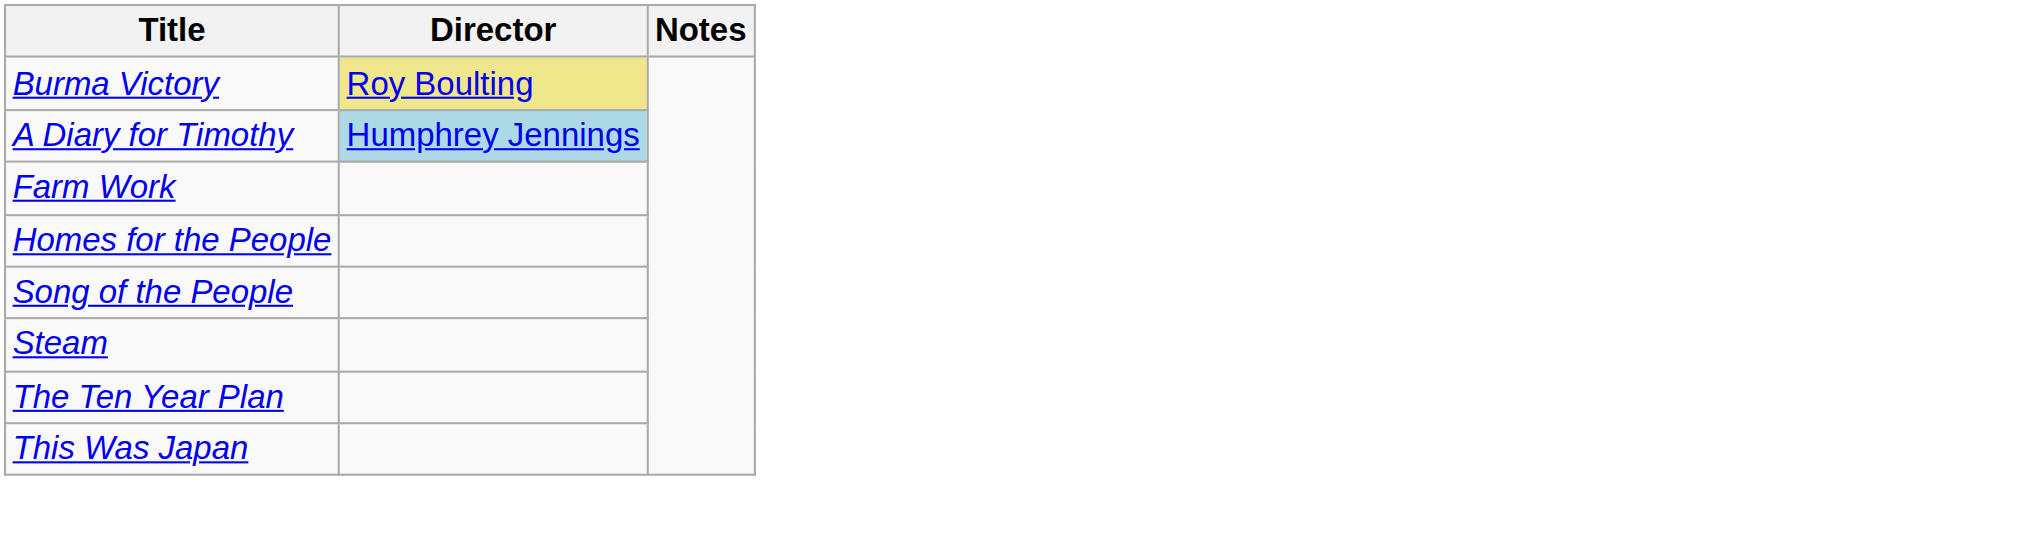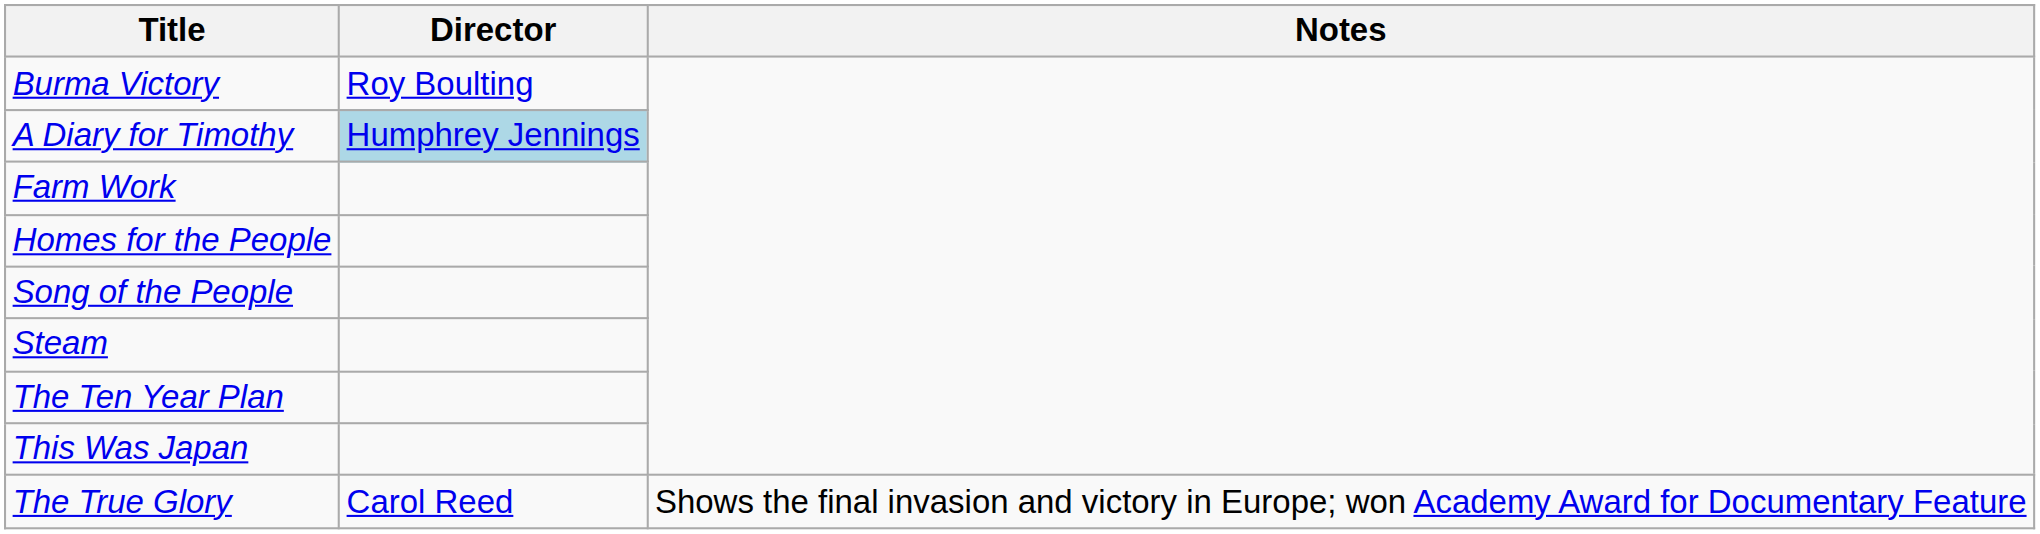Burma Victory | Director: khaki background -> no background
+ row: The True Glory | Carol Reed | Shows the final invasion and victory in Europe; won Academy Award for Documentary Feature
